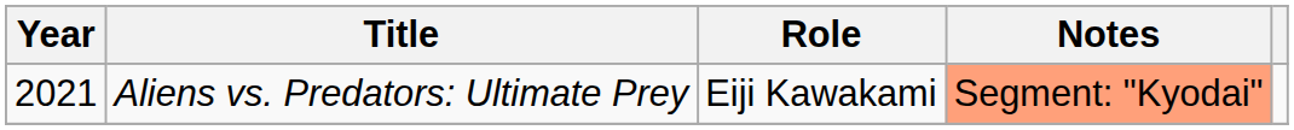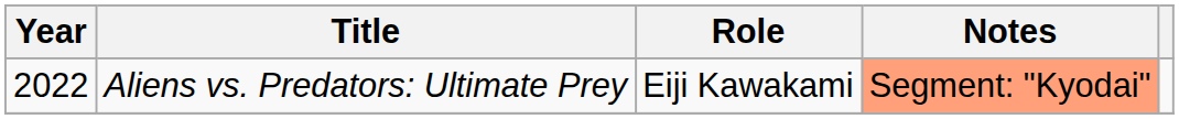Aliens vs. Predators: Ultimate Prey | Year: 2021 -> 2022
